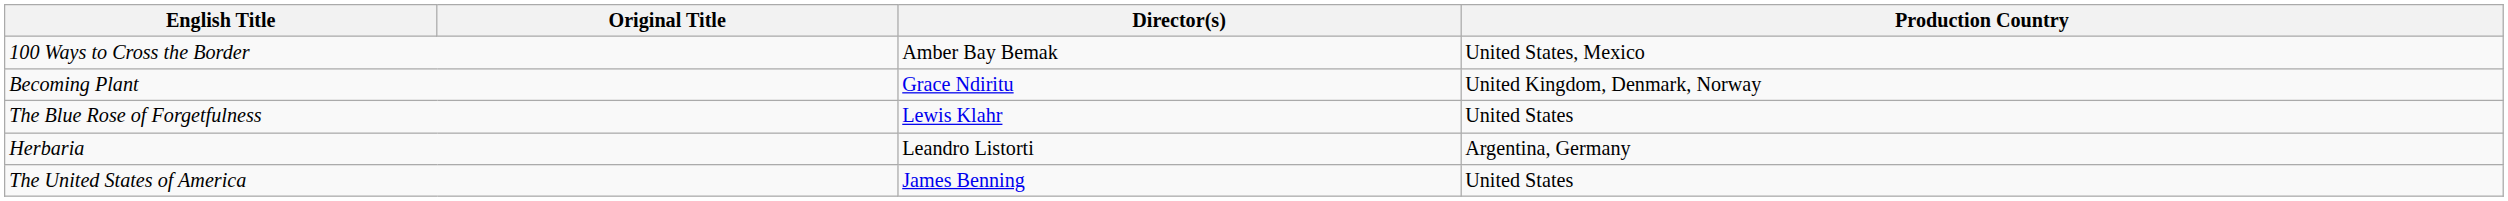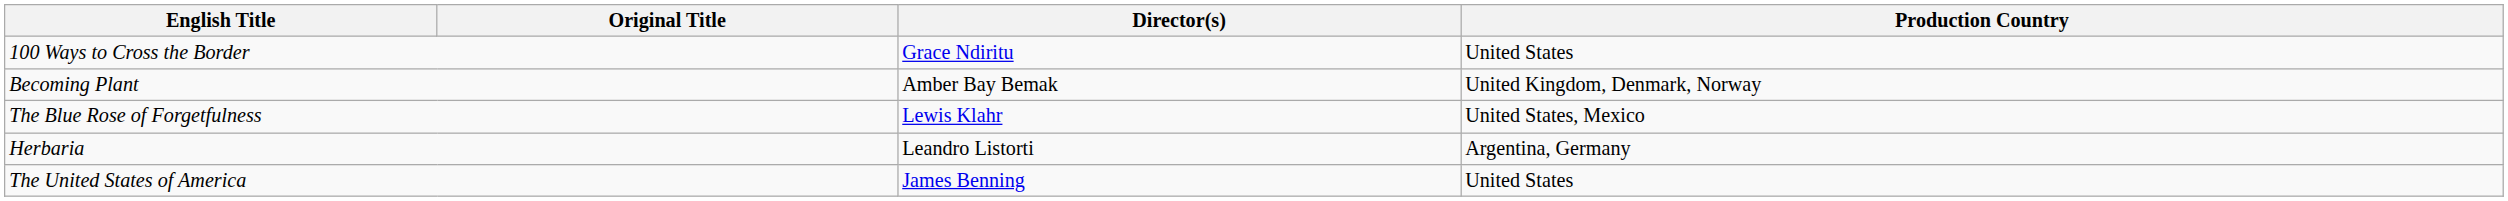100 Ways to Cross the Border | Director(s): Amber Bay Bemak -> Grace Ndiritu
100 Ways to Cross the Border | Production Country: United States, Mexico -> United States
Becoming Plant | Director(s): Grace Ndiritu -> Amber Bay Bemak
The Blue Rose of Forgetfulness | Production Country: United States -> United States, Mexico
